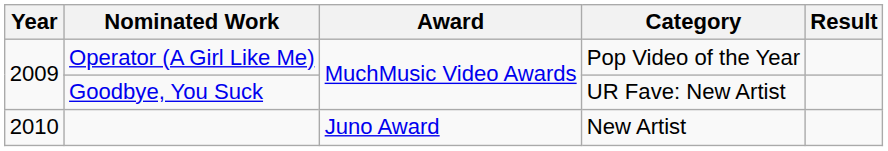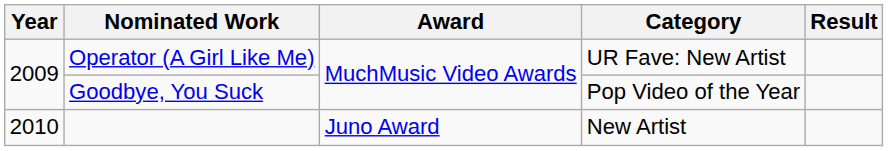Operator (A Girl Like Me) | Category: Pop Video of the Year -> UR Fave: New Artist
Goodbye, You Suck | Category: UR Fave: New Artist -> Pop Video of the Year
